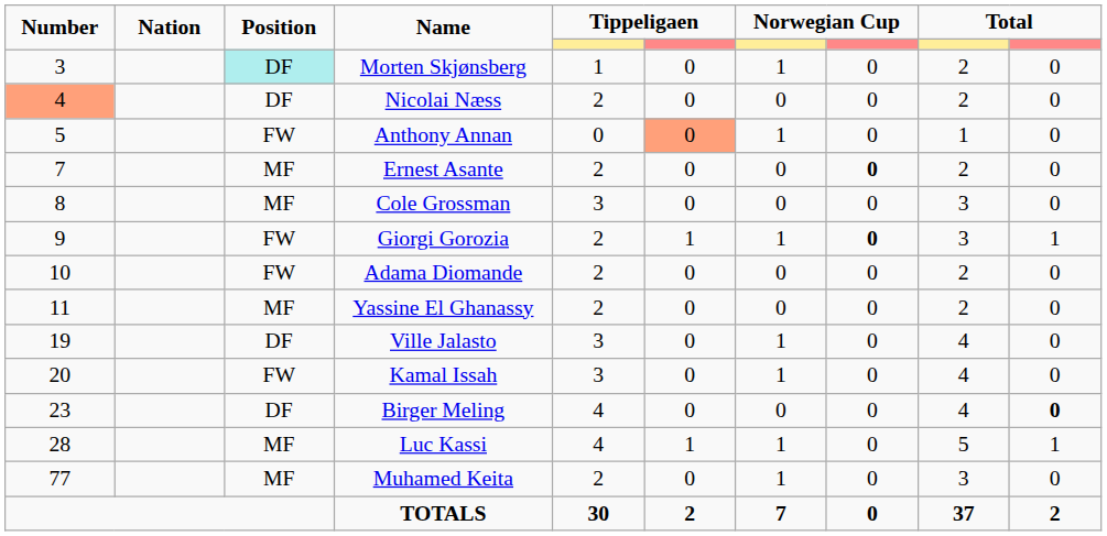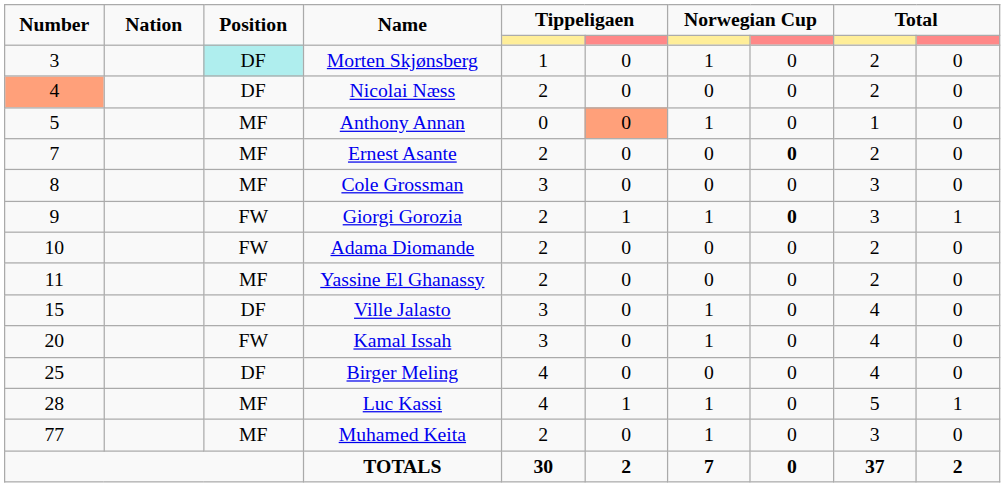Anthony Annan | Position: FW -> MF
Ville Jalasto | Number: 19 -> 15
Birger Meling | Number: 23 -> 25
Birger Meling | column 10: bold -> normal
